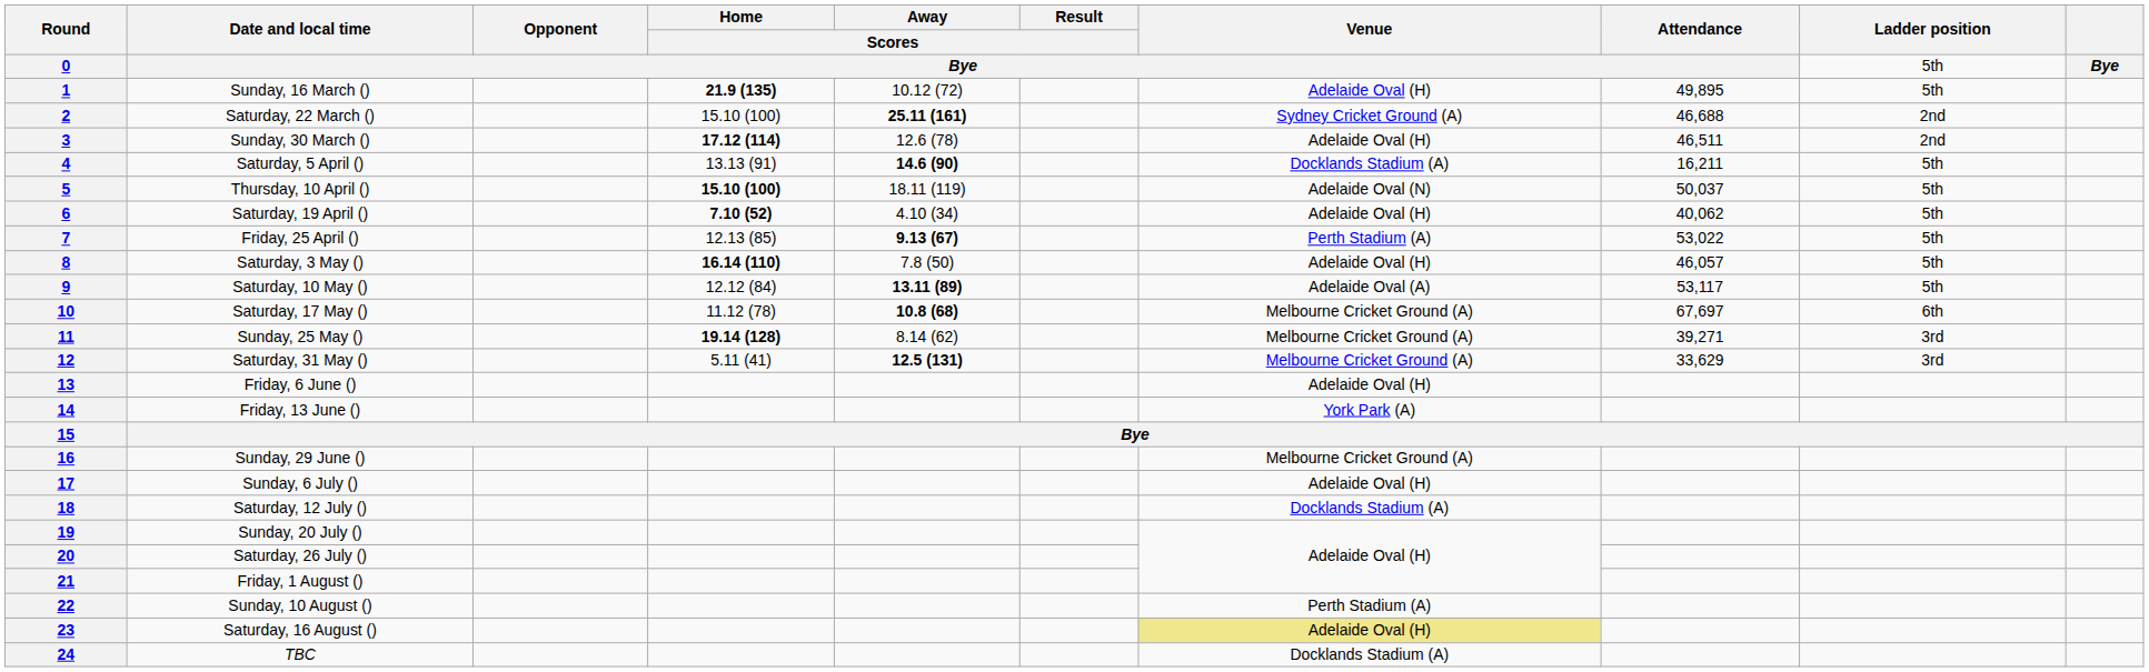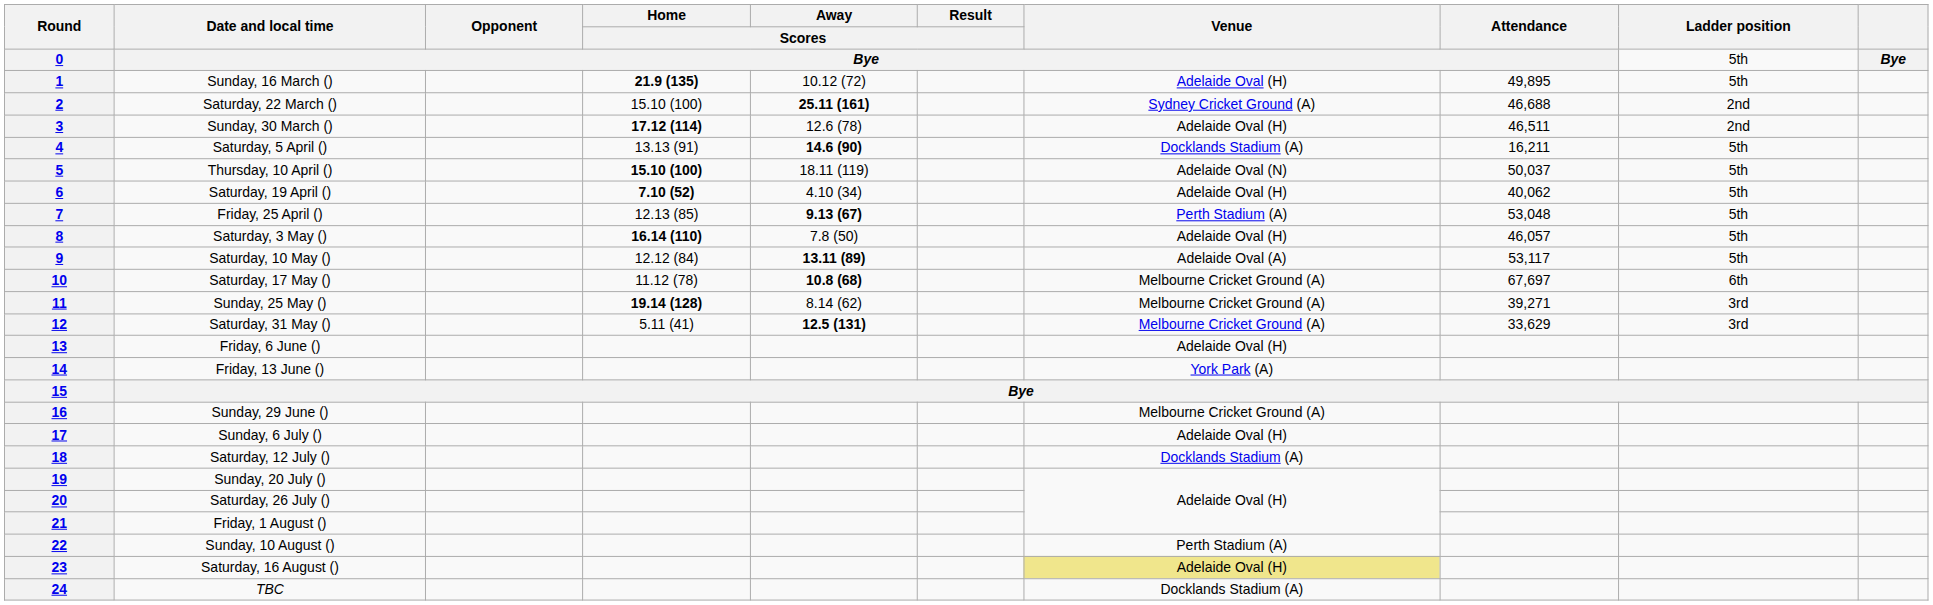7 | Attendance: 53,022 -> 53,048
